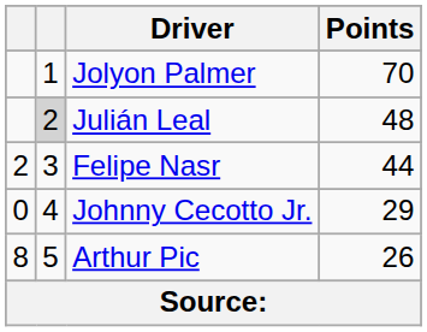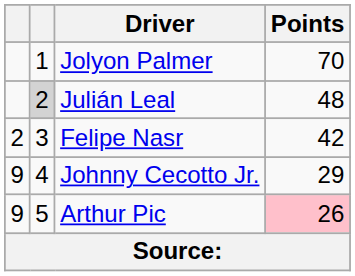Felipe Nasr | Points: 44 -> 42
Johnny Cecotto Jr. | column 1: 0 -> 9
Arthur Pic | column 1: 8 -> 9
Arthur Pic | Points: no background -> pink background
